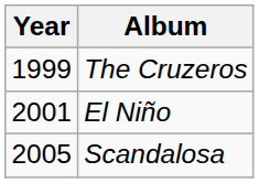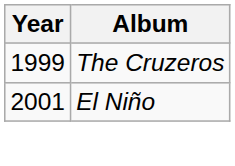- row: 2005 | Scandalosa
